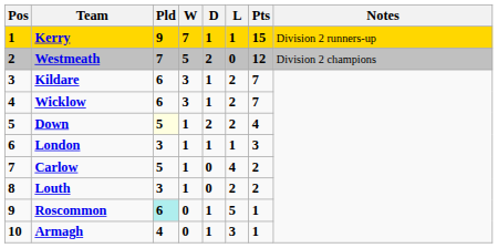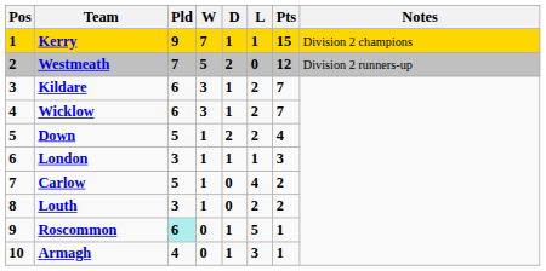Kerry | Notes: Division 2 runners-up -> Division 2 champions
Westmeath | Notes: Division 2 champions -> Division 2 runners-up
Down | Pld: lightyellow background -> no background
